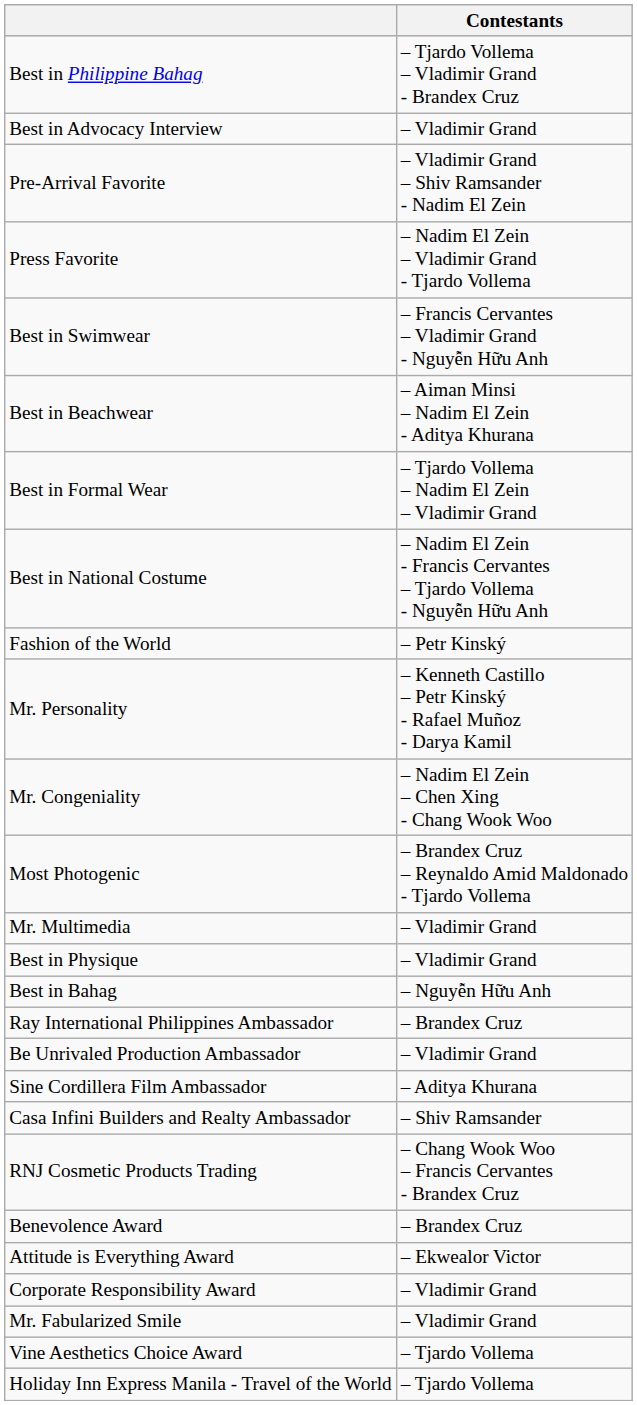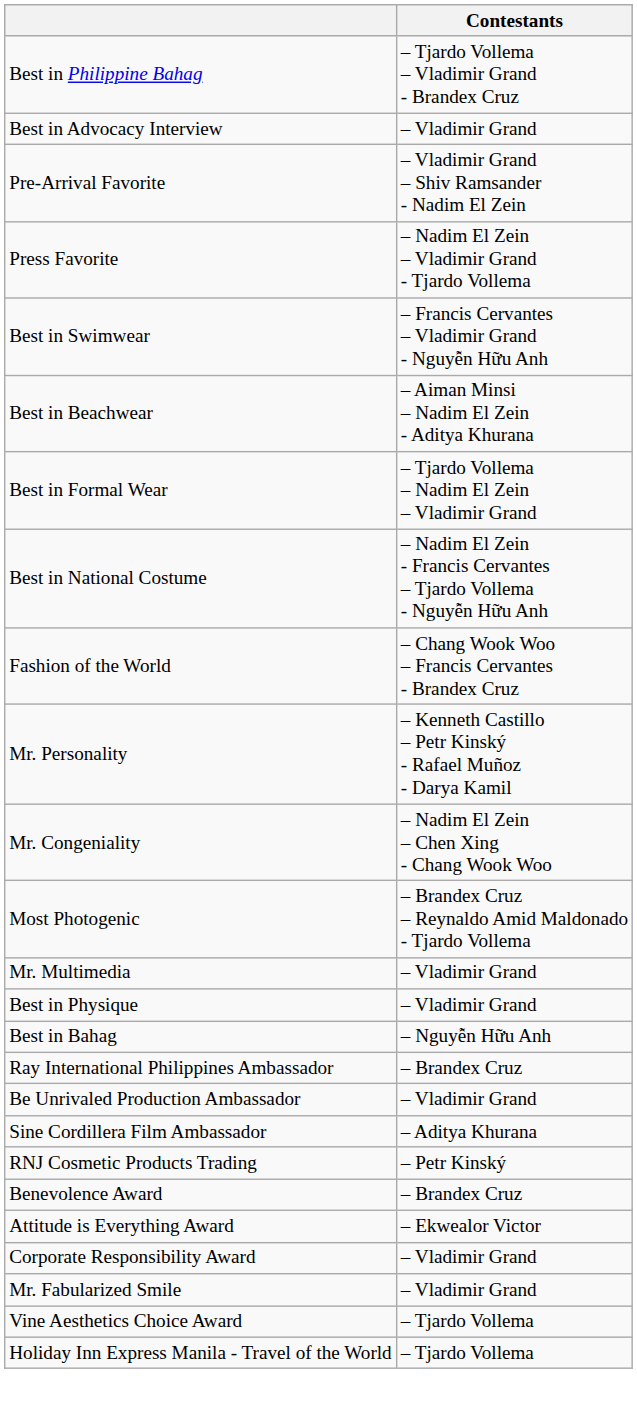Fashion of the World | Contestants: – Petr Kinský -> – Chang Wook Woo – Francis Cervantes - Brandex Cruz
- row: Casa Infini Builders and Realty Ambassador | – Shiv Ramsander
RNJ Cosmetic Products Trading | Contestants: – Chang Wook Woo – Francis Cervantes - Brandex Cruz -> – Petr Kinský
